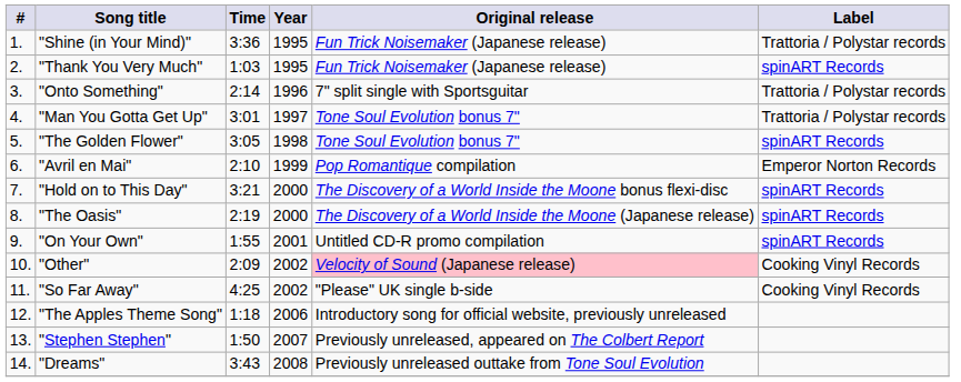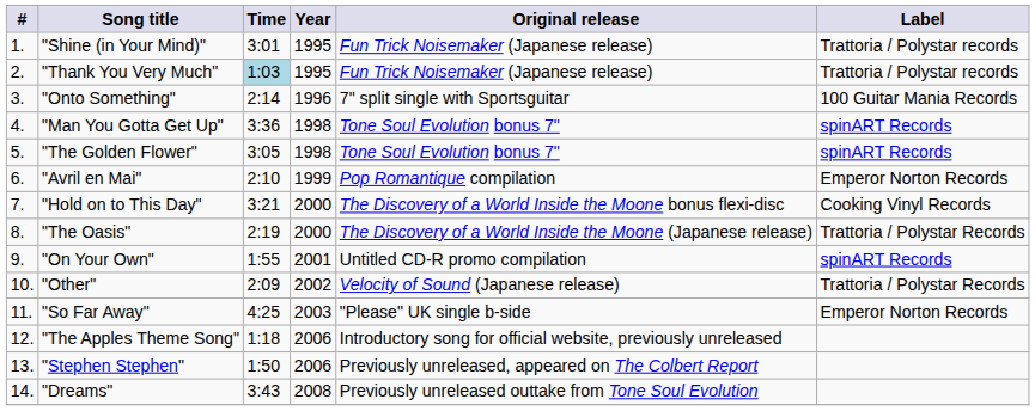"Shine (in Your Mind)" | Time: 3:36 -> 3:01
"Thank You Very Much" | Time: no background -> lightblue background
"Thank You Very Much" | Label: spinART Records -> Trattoria / Polystar records
"Onto Something" | Label: Trattoria / Polystar records -> 100 Guitar Mania Records
"Man You Gotta Get Up" | Time: 3:01 -> 3:36
"Man You Gotta Get Up" | Year: 1997 -> 1998
"Man You Gotta Get Up" | Label: Trattoria / Polystar records -> spinART Records
"Hold on to This Day" | Label: spinART Records -> Cooking Vinyl Records
"The Oasis" | Label: spinART Records -> Trattoria / Polystar Records
"Other" | Original release: pink background -> no background
"Other" | Label: Cooking Vinyl Records -> Trattoria / Polystar Records
"So Far Away" | Year: 2002 -> 2003
"So Far Away" | Label: Cooking Vinyl Records -> Emperor Norton Records
"Stephen Stephen" | Year: 2007 -> 2006
